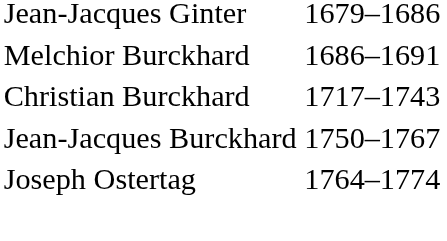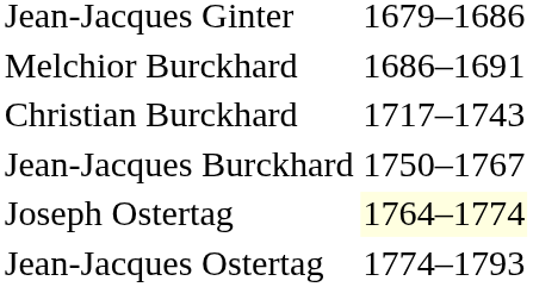Joseph Ostertag | column 2: no background -> lightyellow background
+ row: Jean-Jacques Ostertag | 1774–1793
